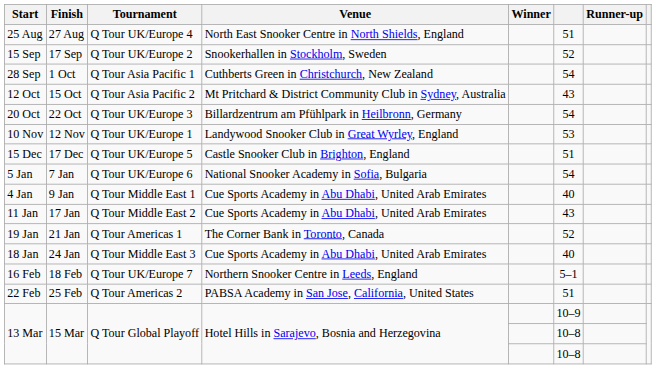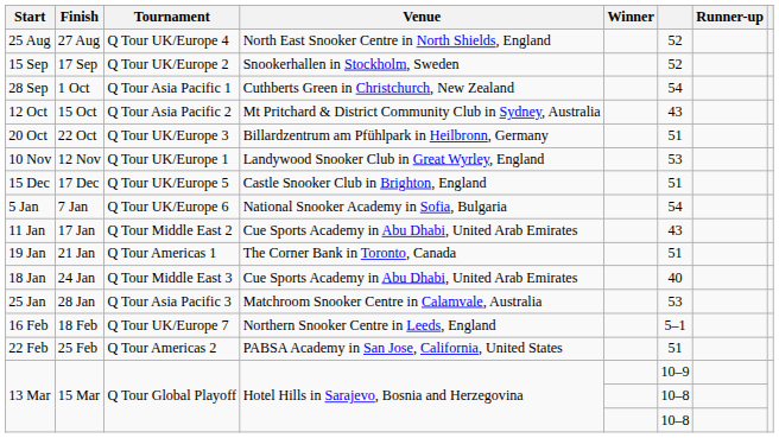25 Aug | column 6: 51 -> 52
20 Oct | column 6: 54 -> 51
- row: 4 Jan | 9 Jan | Q Tour Middle East 1 | Cue Sports Academy in Abu Dhabi, United Arab Emirates | 40
19 Jan | column 6: 52 -> 51
+ row: 25 Jan | 28 Jan | Q Tour Asia Pacific 3 | Matchroom Snooker Centre in Calamvale, Australia | 53
